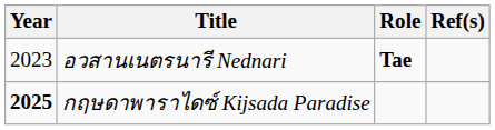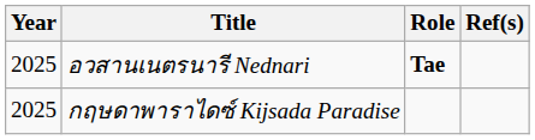อวสานเนตรนารี Nednari | Year: 2023 -> 2025
กฤษดาพาราไดซ์ Kijsada Paradise | Year: bold -> normal
